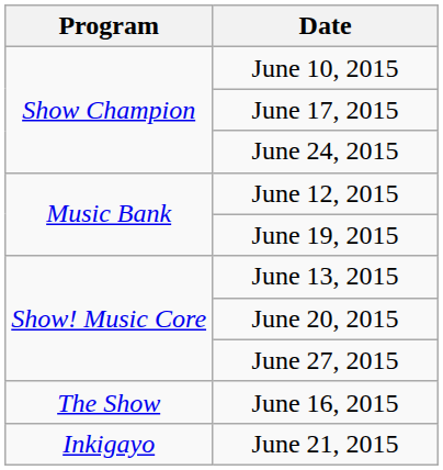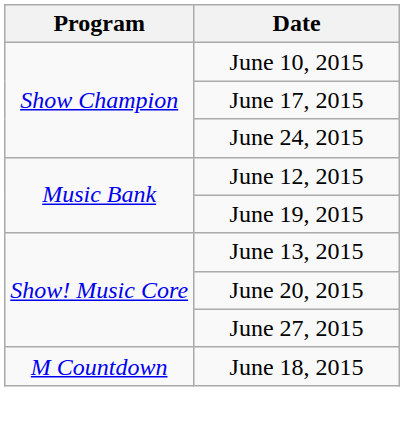- row: The Show | June 16, 2015
+ row: M Countdown | June 18, 2015
- row: Inkigayo | June 21, 2015
